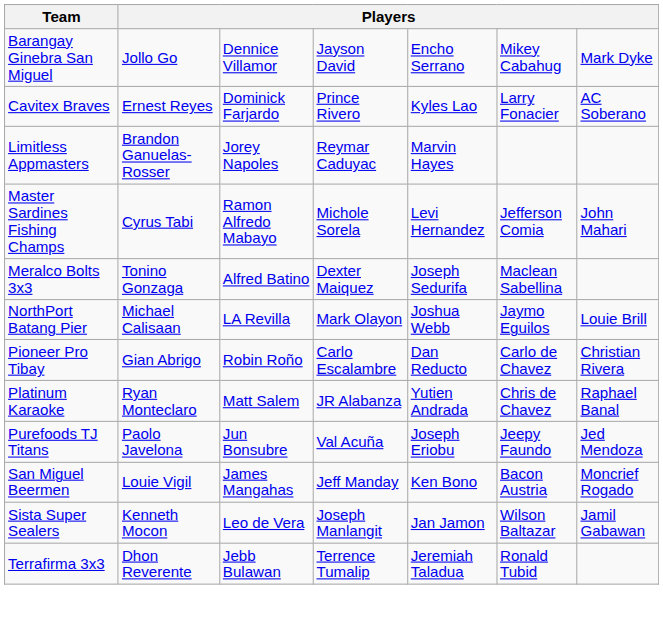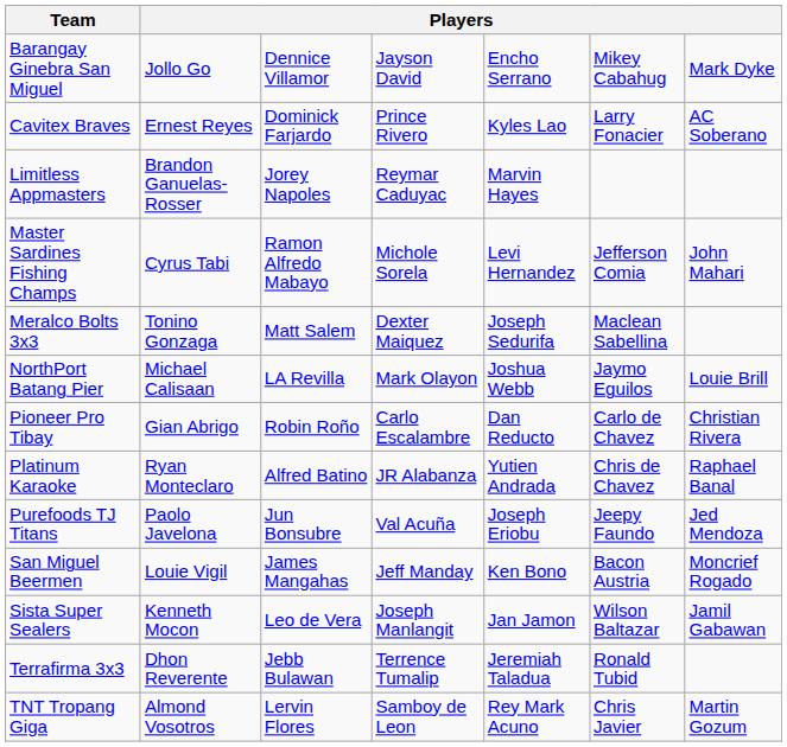Meralco Bolts 3x3 | column 3: Alfred Batino -> Matt Salem
Platinum Karaoke | column 3: Matt Salem -> Alfred Batino
+ row: TNT Tropang Giga | Almond Vosotros | Lervin Flores | Samboy de Leon | Rey Mark Acuno | Chris Javier | Martin Gozum
